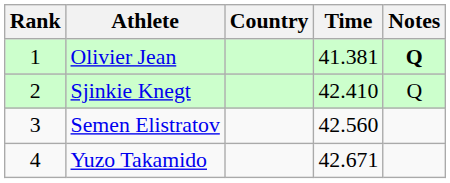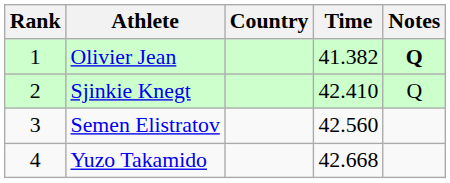Olivier Jean | Time: 41.381 -> 41.382
Yuzo Takamido | Time: 42.671 -> 42.668
